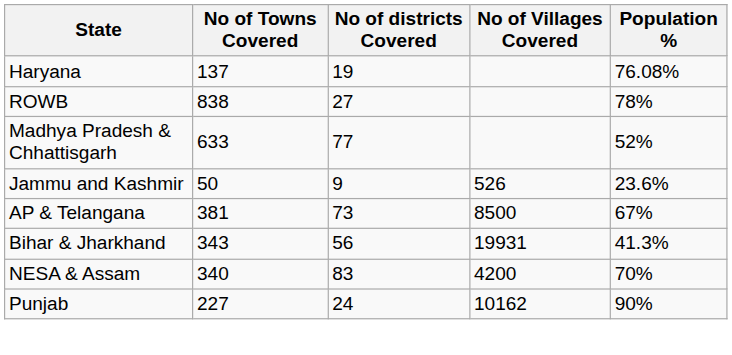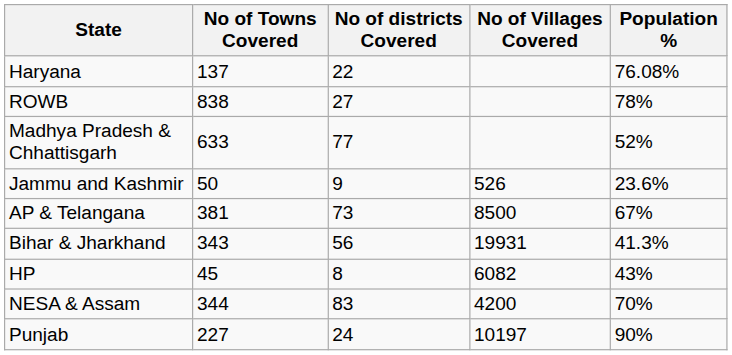Haryana | No of districts Covered: 19 -> 22
+ row: HP | 45 | 8 | 6082 | 43%
NESA & Assam | No of Towns Covered: 340 -> 344
Punjab | No of Villages Covered: 10162 -> 10197
